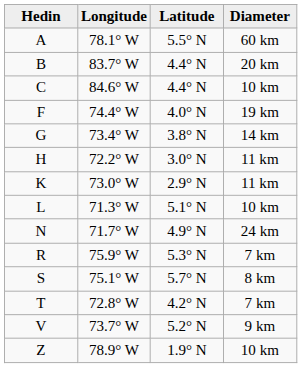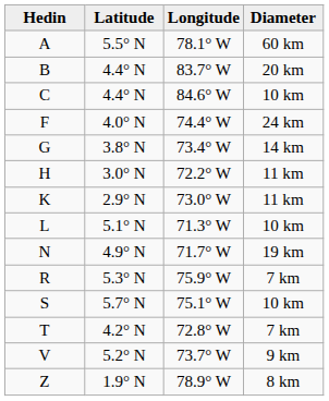columns swapped: Latitude <-> Longitude
F | Diameter: 19 km -> 24 km
N | Diameter: 24 km -> 19 km
S | Diameter: 8 km -> 10 km
Z | Diameter: 10 km -> 8 km
